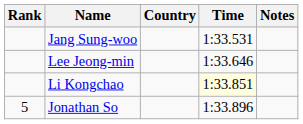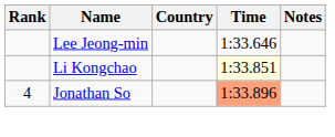- row: Jang Sung-woo | 1:33.531
Jonathan So | Rank: 5 -> 4
Jonathan So | Time: no background -> lightsalmon background
